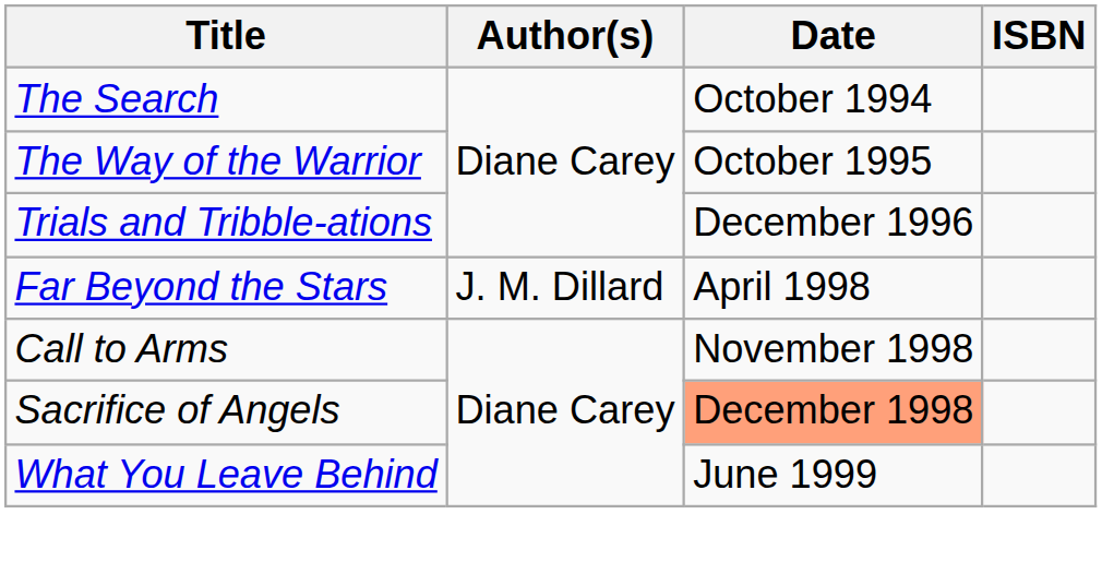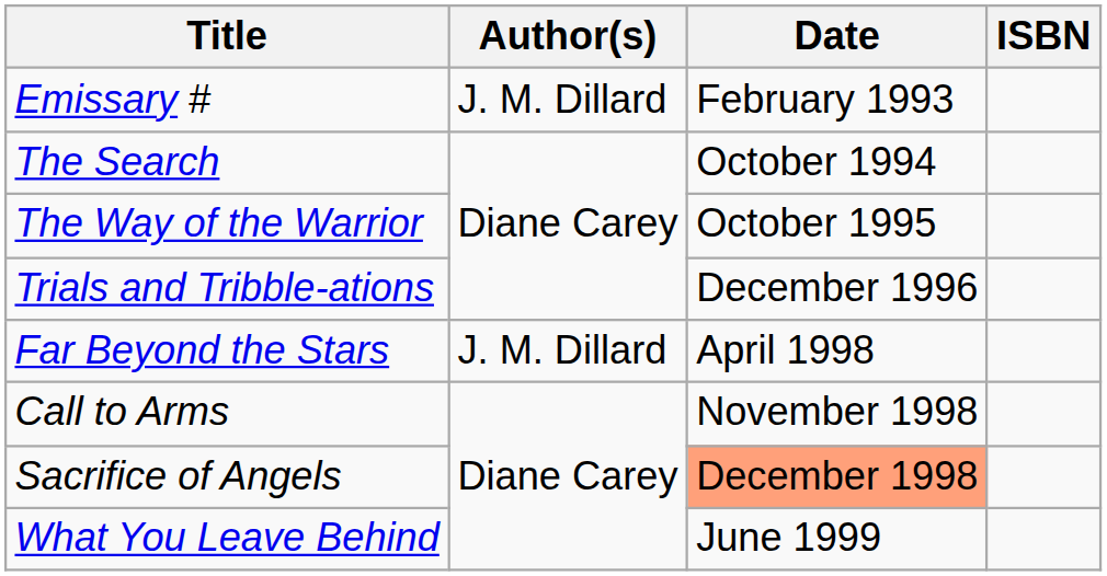+ row: Emissary # | J. M. Dillard | February 1993
